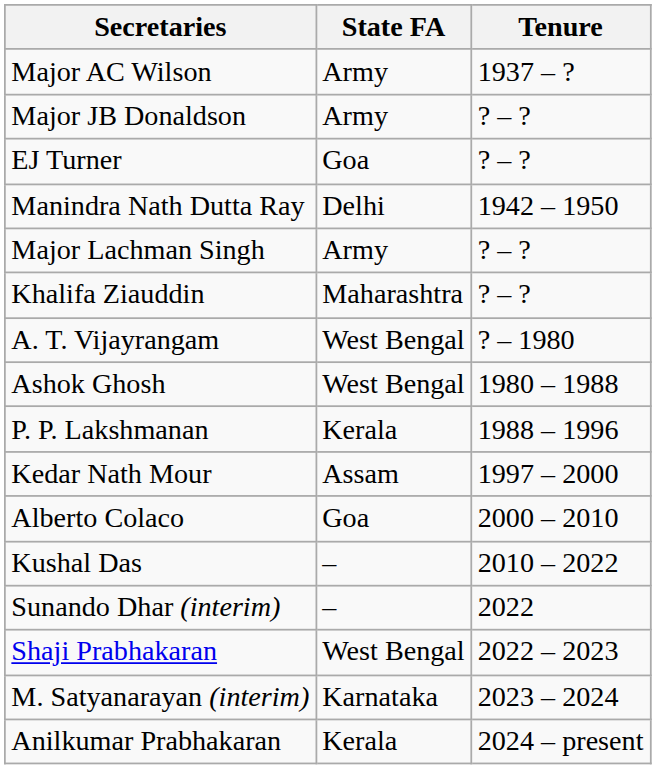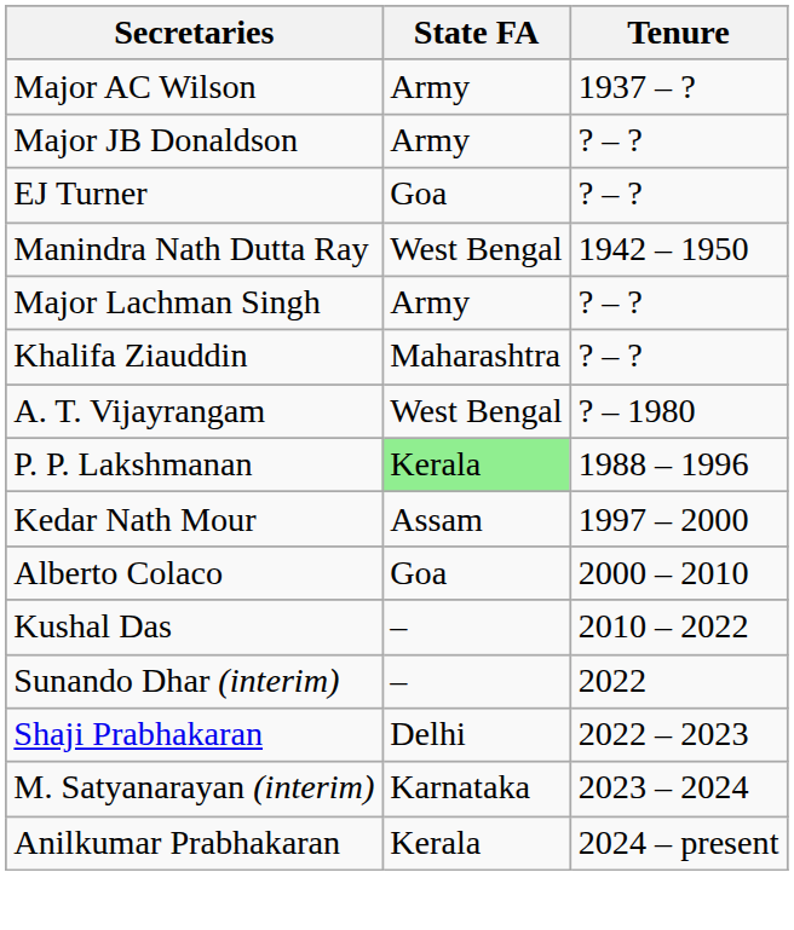Manindra Nath Dutta Ray | State FA: Delhi -> West Bengal
- row: Ashok Ghosh | West Bengal | 1980 – 1988
P. P. Lakshmanan | State FA: no background -> lightgreen background
Shaji Prabhakaran | State FA: West Bengal -> Delhi
